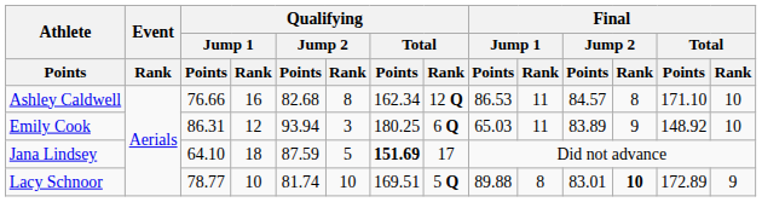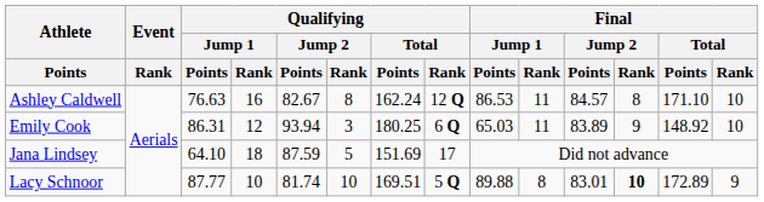Ashley Caldwell | Qualifying / Jump 1 / Points: 76.66 -> 76.63
Ashley Caldwell | Qualifying / Jump 2 / Points: 82.68 -> 82.67
Ashley Caldwell | Qualifying / Total / Points: 162.34 -> 162.24
Jana Lindsey | Qualifying / Total / Points: bold -> normal
Lacy Schnoor | Qualifying / Jump 1 / Points: 78.77 -> 87.77
